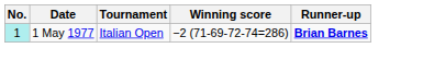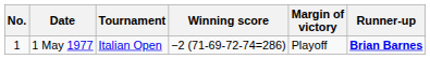+ column: Margin of victory | Playoff
1 May 1977 | No.: paleturquoise background -> no background
